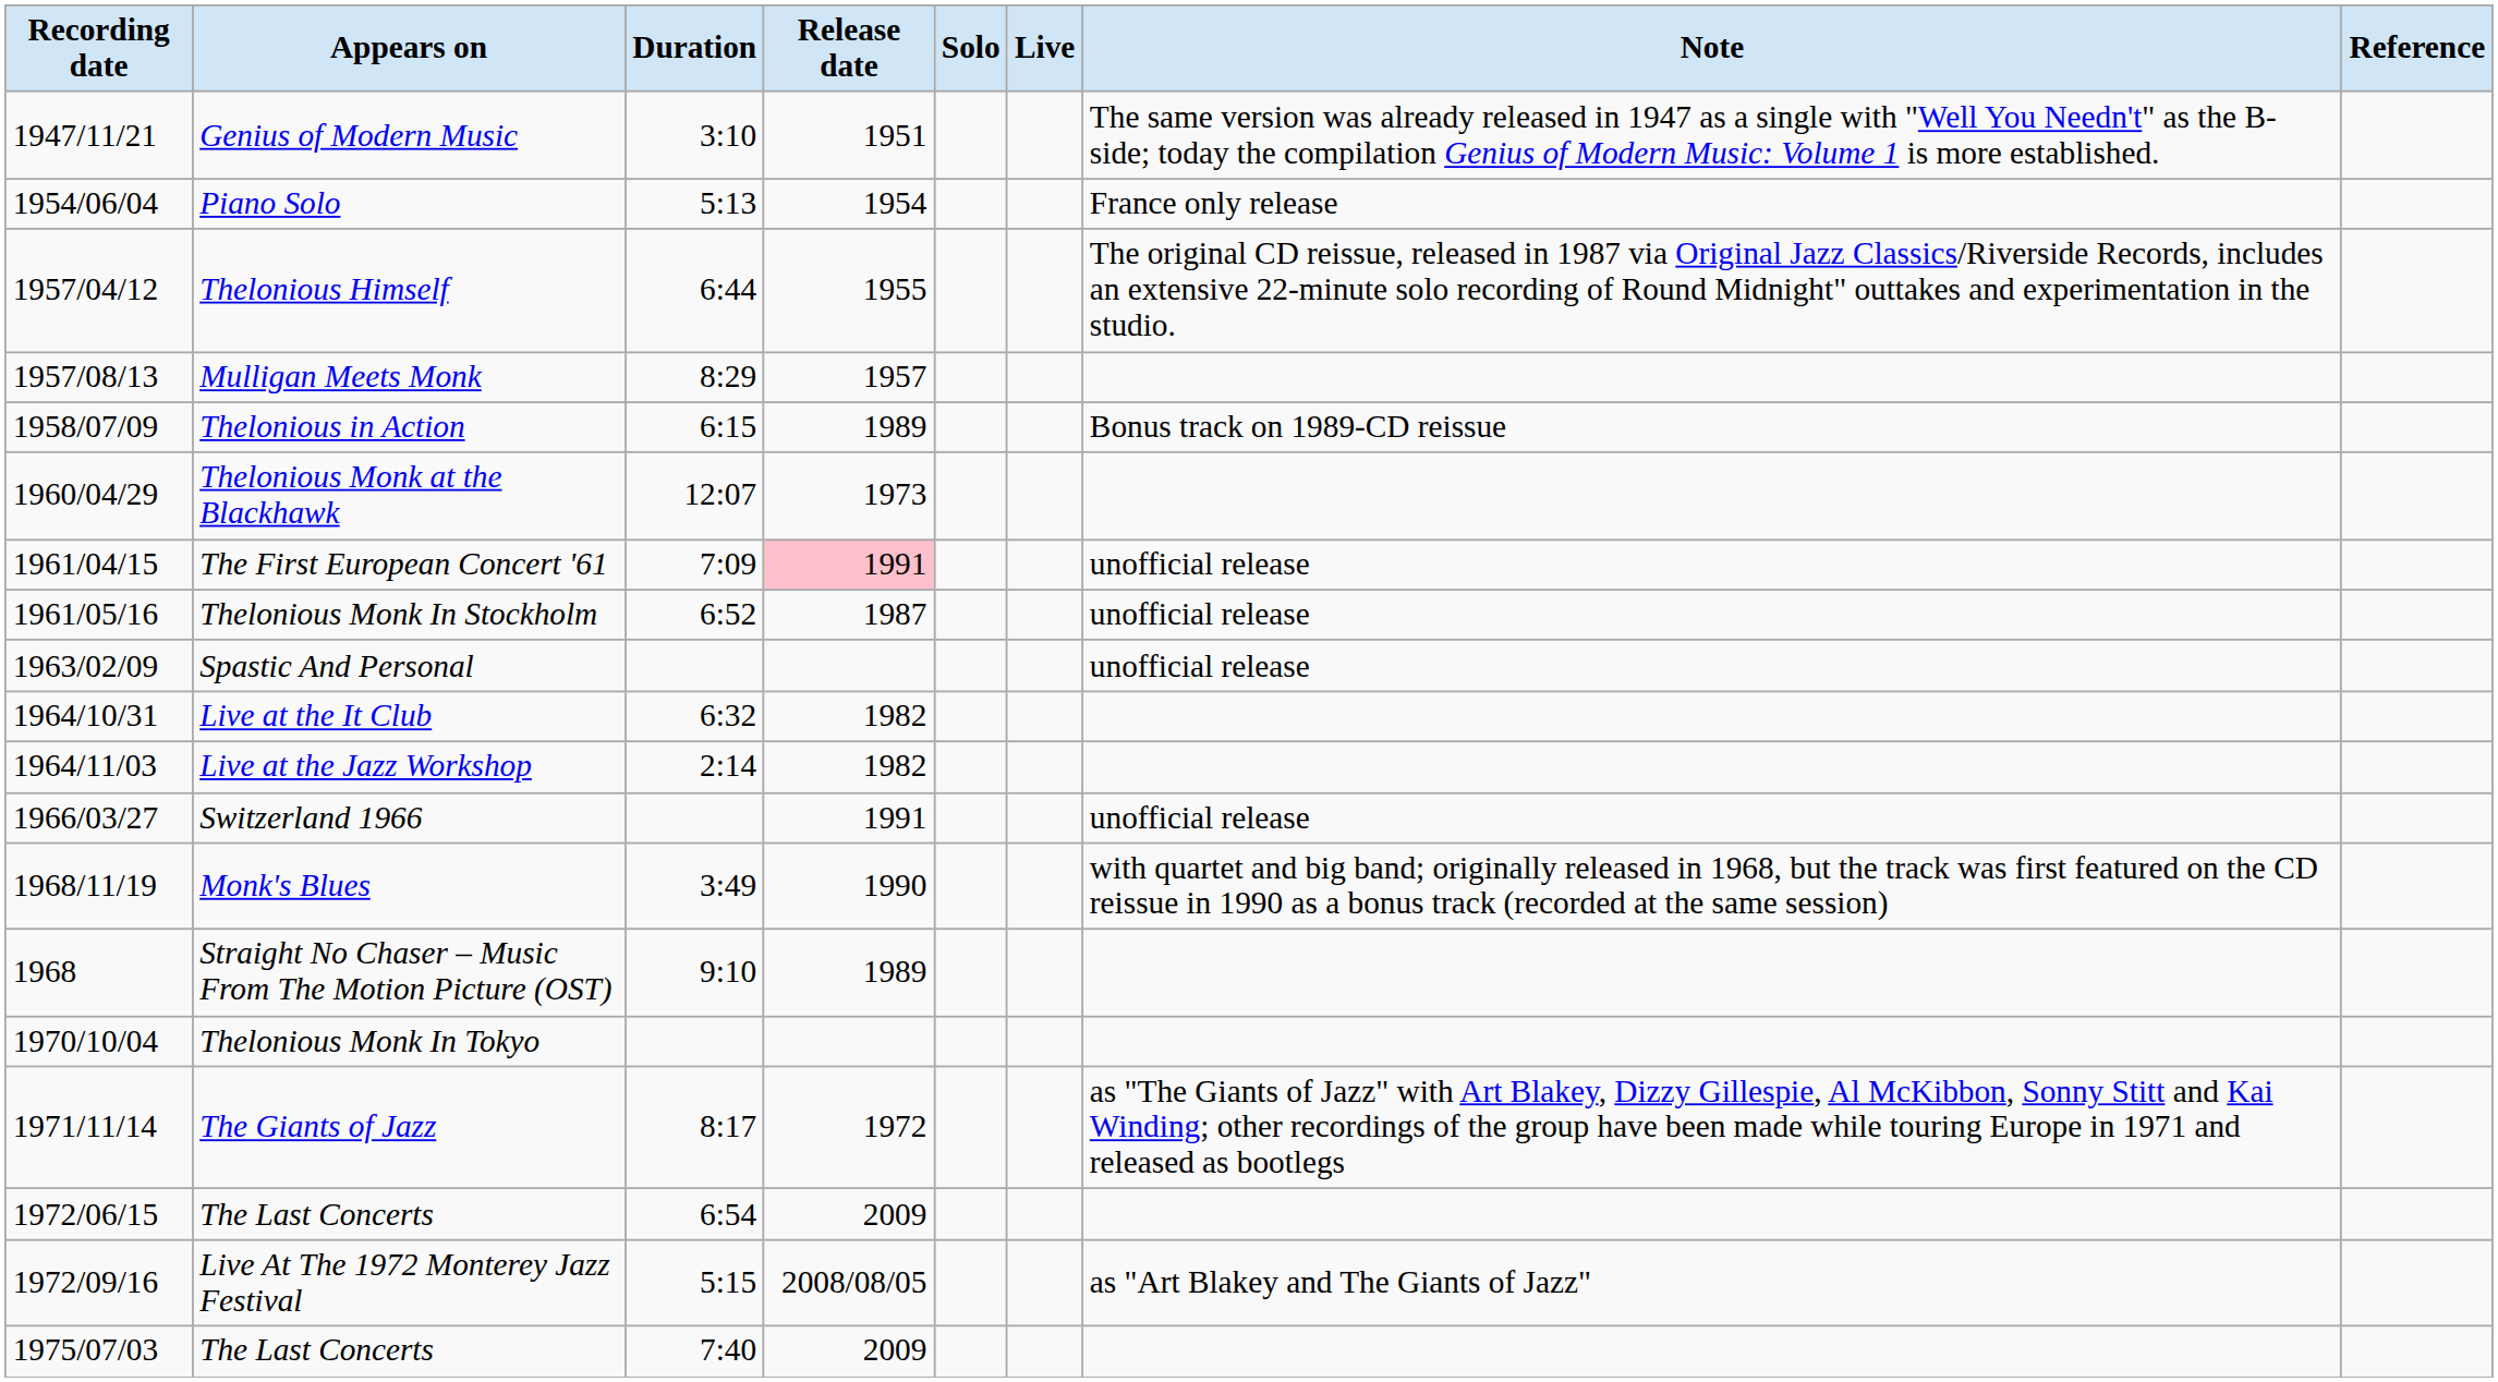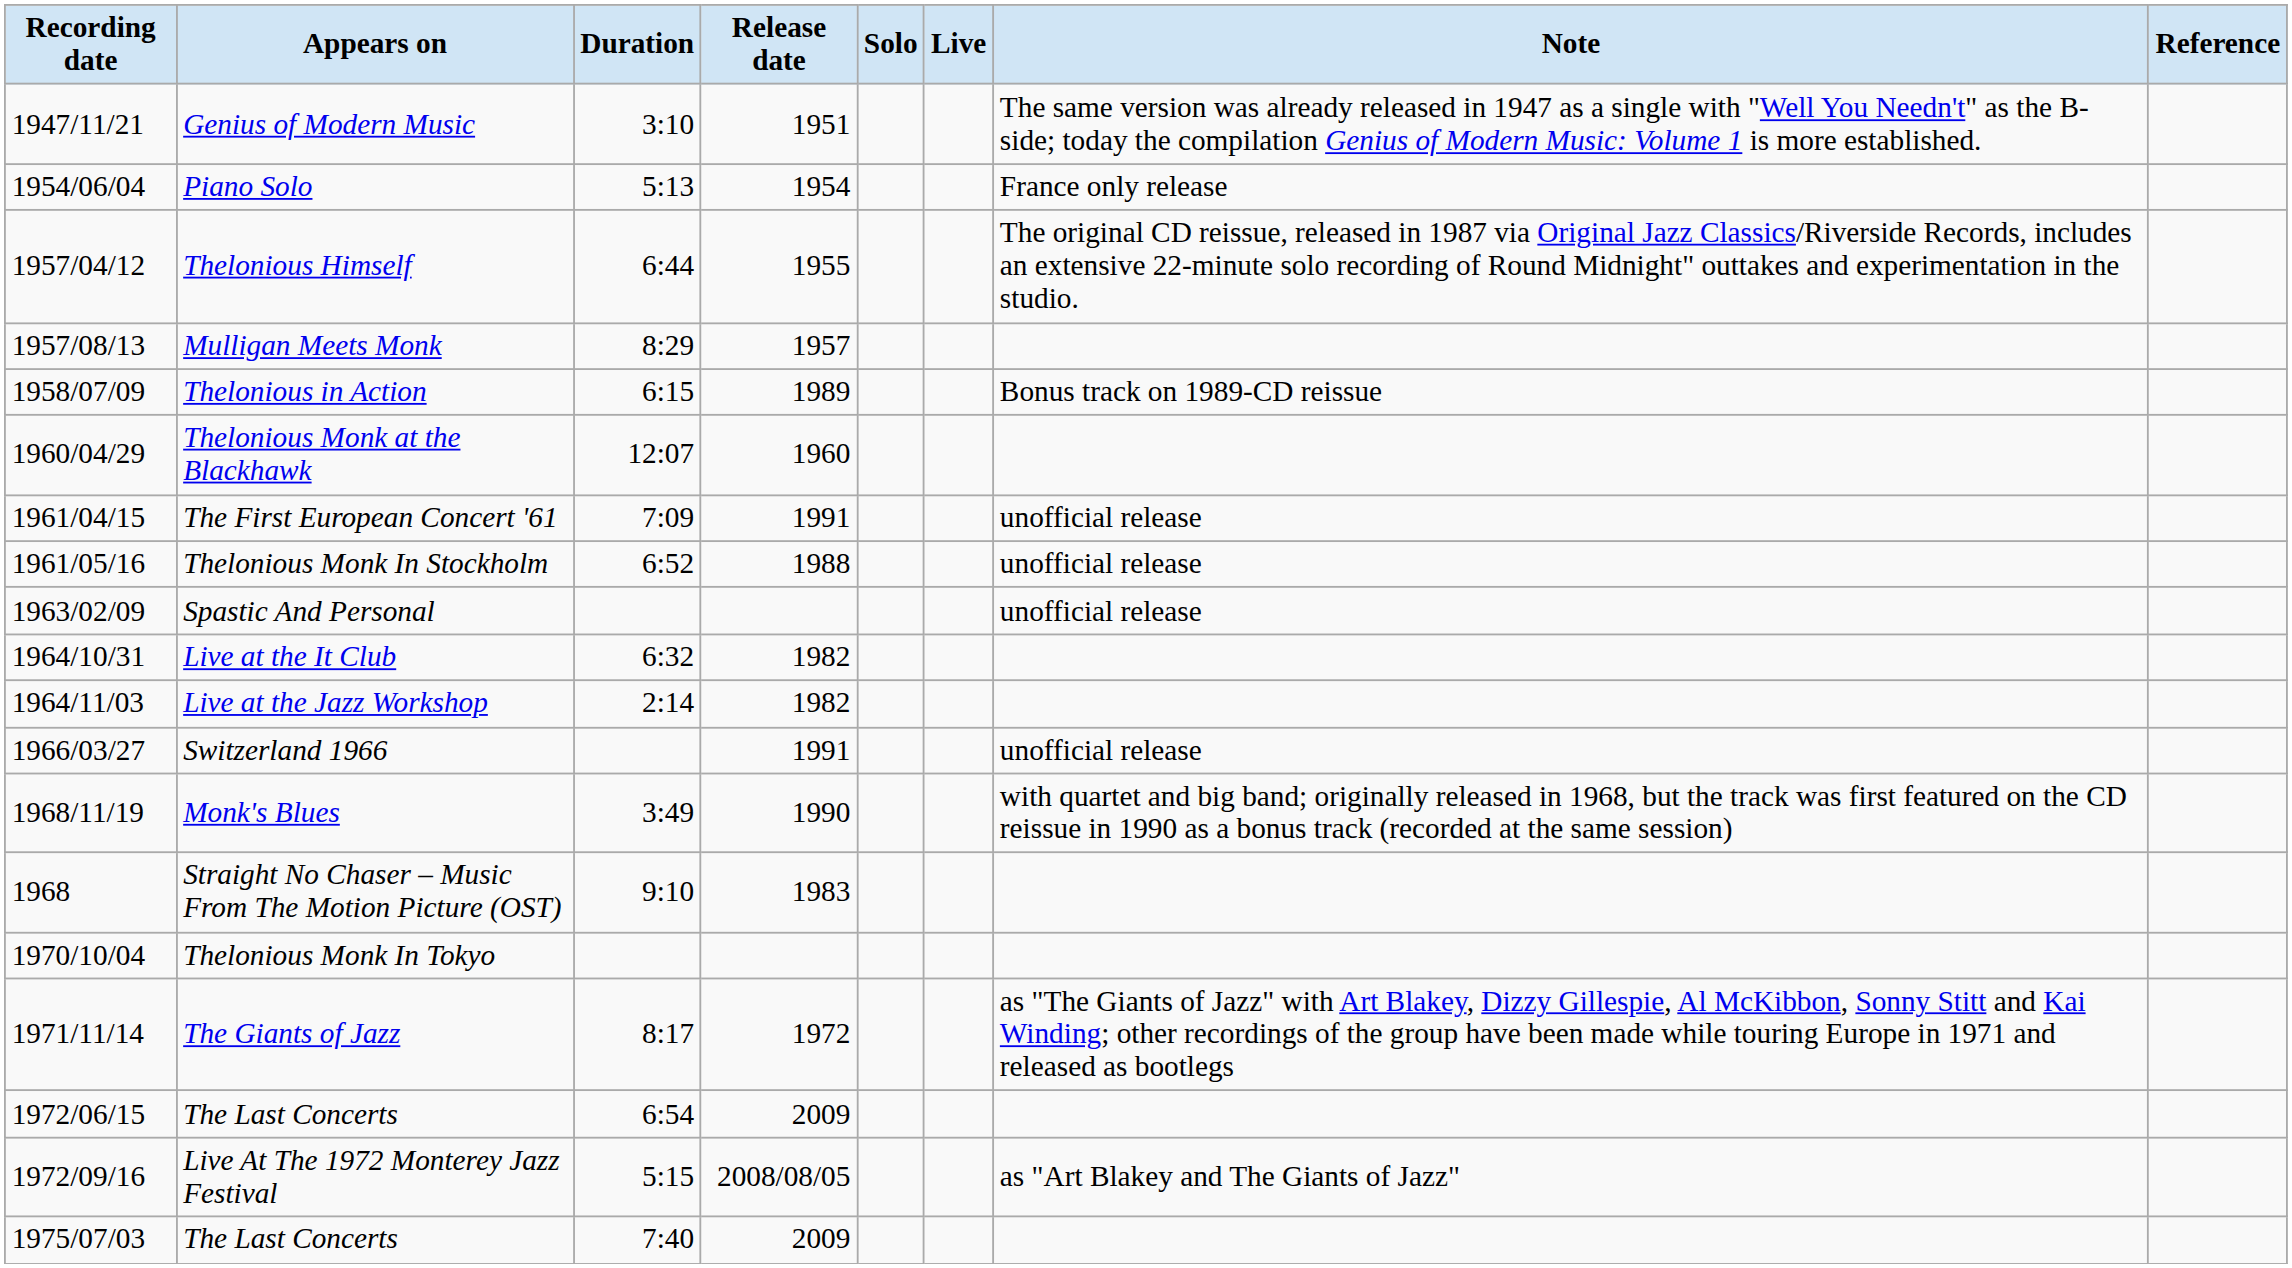Thelonious Monk at the Blackhawk | Release date: 1973 -> 1960
The First European Concert '61 | Release date: pink background -> no background
Thelonious Monk In Stockholm | Release date: 1987 -> 1988
Straight No Chaser – Music From The Motion Picture (OST) | Release date: 1989 -> 1983
